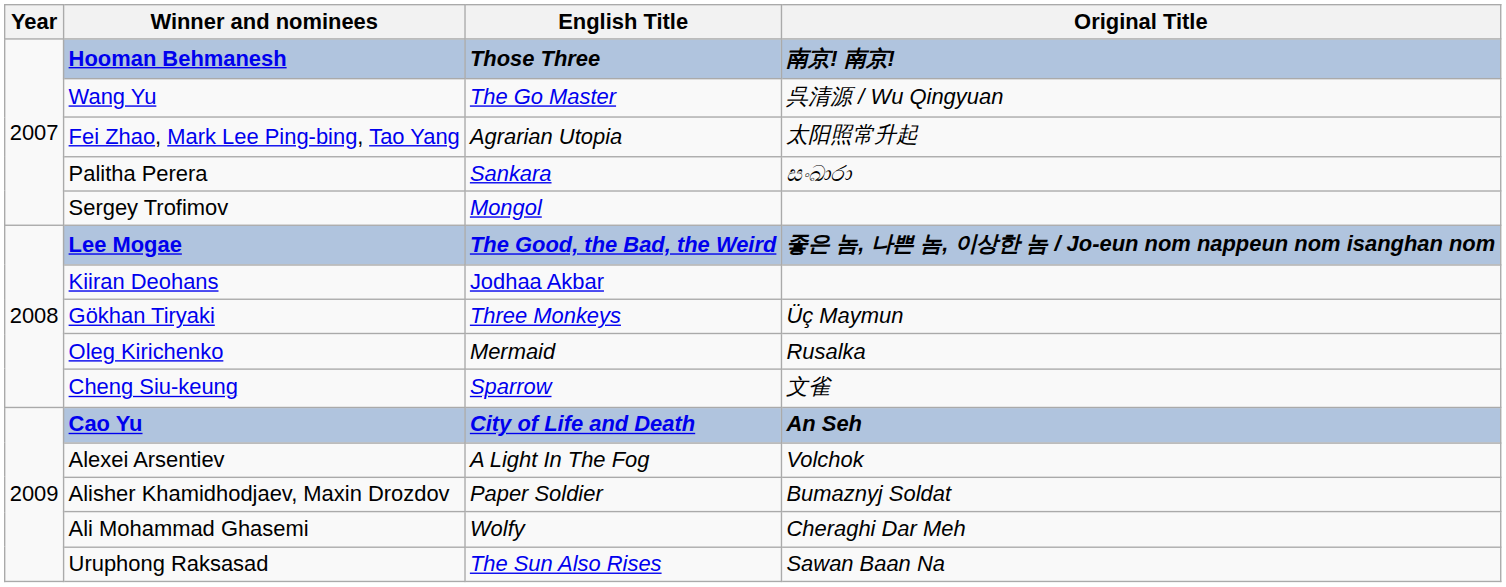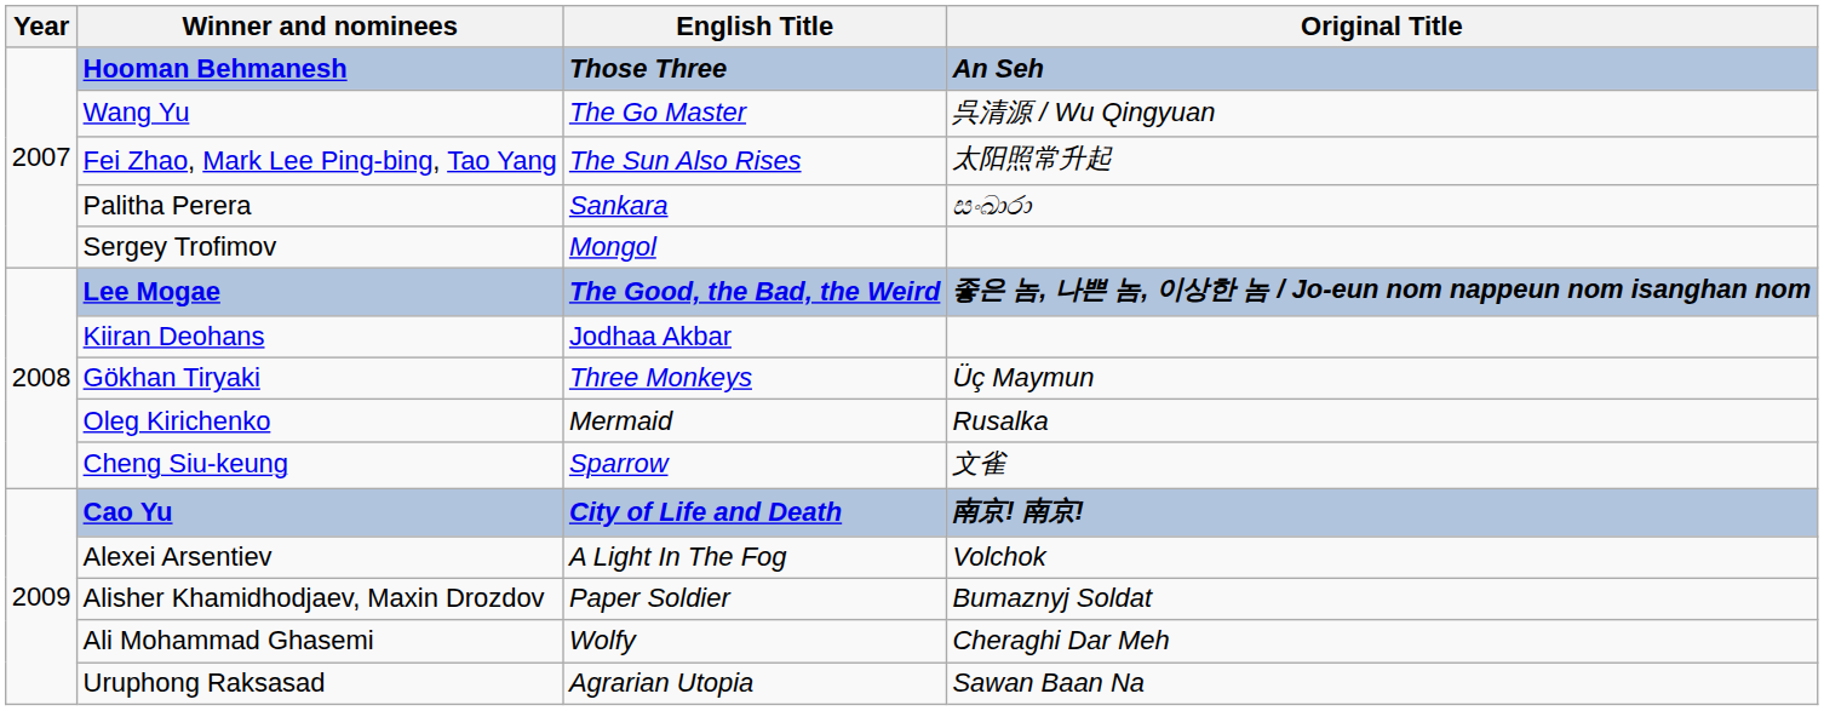Hooman Behmanesh | Original Title: 南京! 南京! -> An Seh
Fei Zhao, Mark Lee Ping-bing, Tao Yang | English Title: Agrarian Utopia -> The Sun Also Rises
Cao Yu | Original Title: An Seh -> 南京! 南京!
Uruphong Raksasad | English Title: The Sun Also Rises -> Agrarian Utopia
